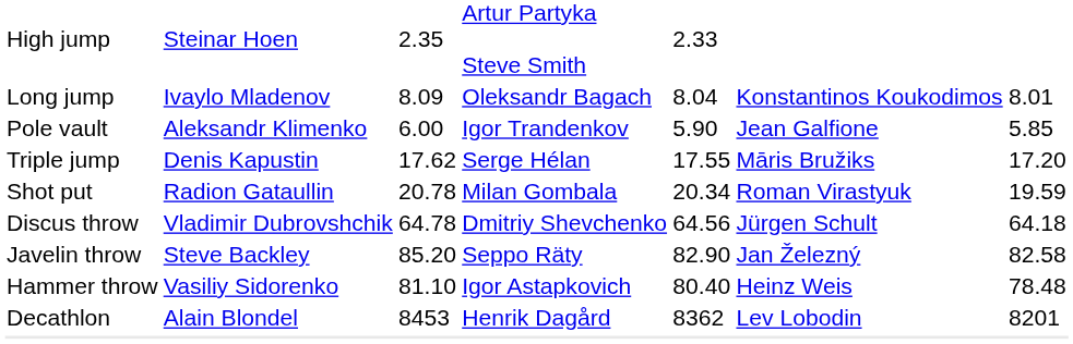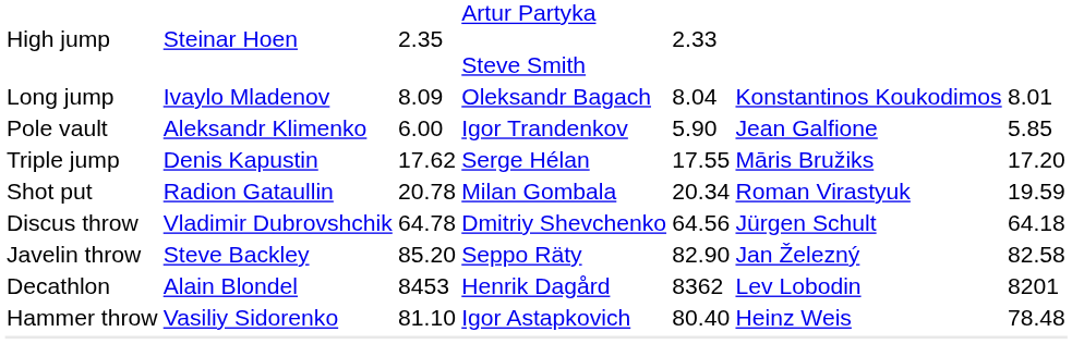rows swapped: Hammer throw <-> Decathlon
